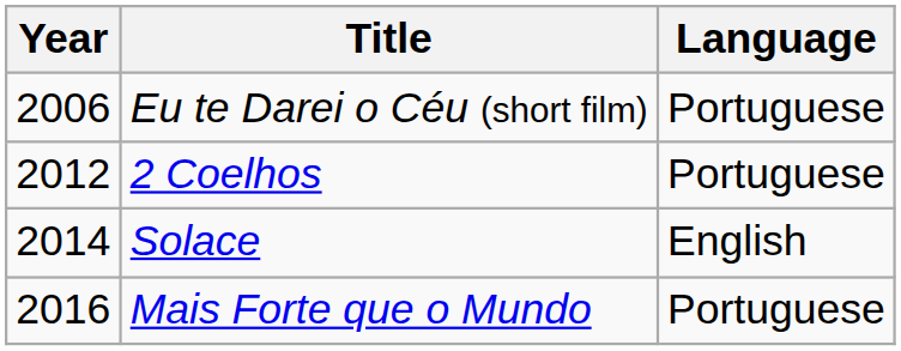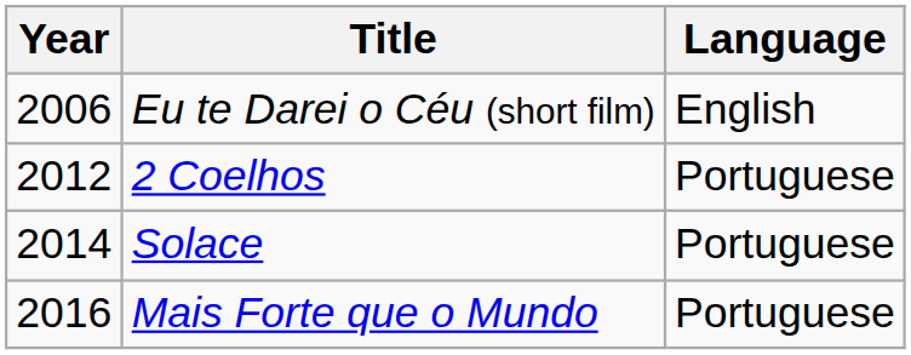Eu te Darei o Céu (short film) | Language: Portuguese -> English
Solace | Language: English -> Portuguese
